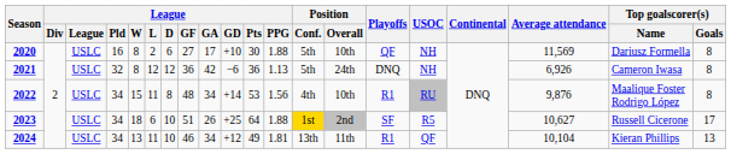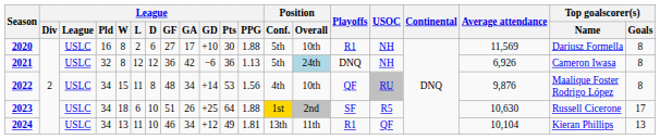2020 | Playoffs: QF -> R1
2021 | Position / Overall: no background -> lightblue background
2022 | Playoffs: R1 -> QF
2023 | Average attendance: 10,627 -> 10,630
